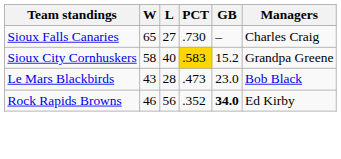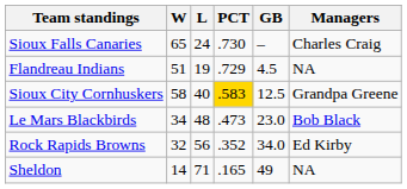Sioux Falls Canaries | L: 27 -> 24
+ row: Flandreau Indians | 51 | 19 | .729 | 4.5 | NA
Sioux City Cornhuskers | GB: 15.2 -> 12.5
Le Mars Blackbirds | W: 43 -> 34
Le Mars Blackbirds | L: 28 -> 48
Rock Rapids Browns | W: 46 -> 32
Rock Rapids Browns | GB: bold -> normal
+ row: Sheldon | 14 | 71 | .165 | 49 | NA
